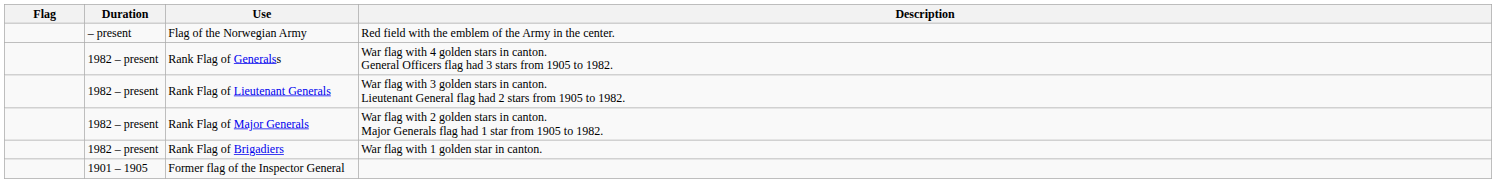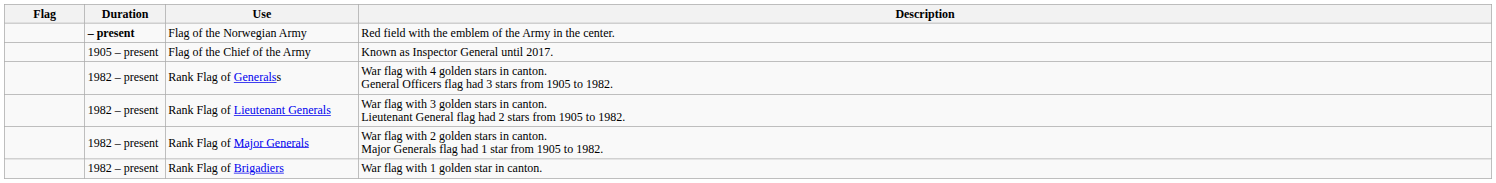Flag of the Norwegian Army | Duration: normal -> bold
+ row: 1905 – present | Flag of the Chief of the Army | Known as Inspector General until 2017.
- row: 1901 – 1905 | Former flag of the Inspector General
